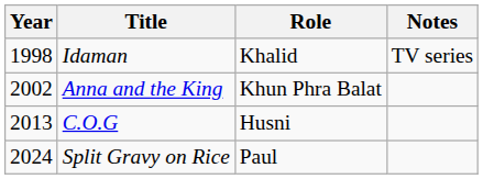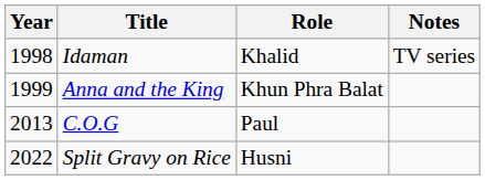Anna and the King | Year: 2002 -> 1999
C.O.G | Role: Husni -> Paul
Split Gravy on Rice | Year: 2024 -> 2022
Split Gravy on Rice | Role: Paul -> Husni
